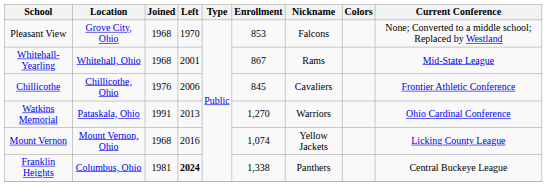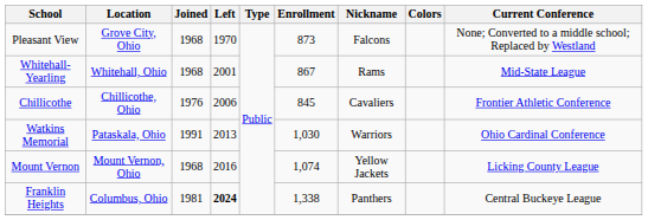Pleasant View | Enrollment: 853 -> 873
Watkins Memorial | Enrollment: 1,270 -> 1,030
